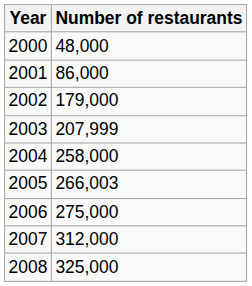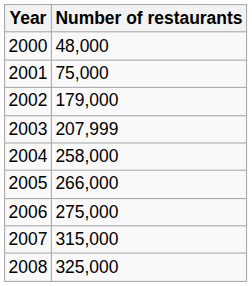2001 | Number of restaurants: 86,000 -> 75,000
2005 | Number of restaurants: 266,003 -> 266,000
2007 | Number of restaurants: 312,000 -> 315,000
